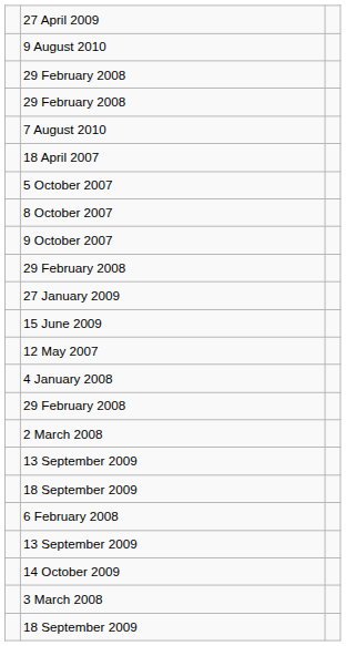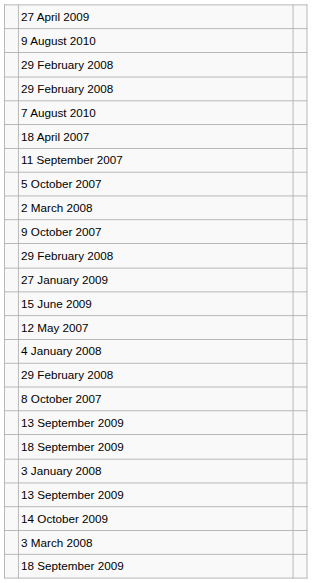+ row: 11 September 2007
rows swapped: 8 October 2007 <-> 2 March 2008
+ row: 3 January 2008
- row: 6 February 2008
